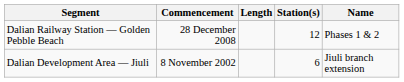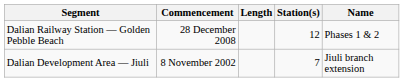Dalian Development Area — Jiuli | Station(s): 6 -> 7
